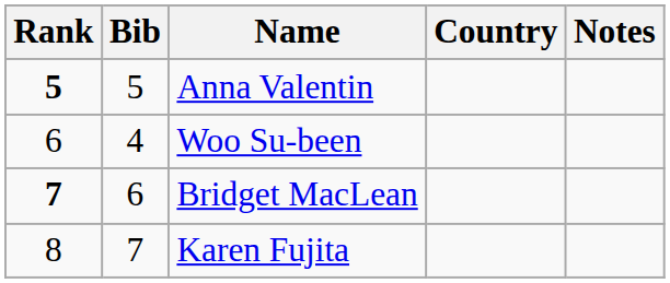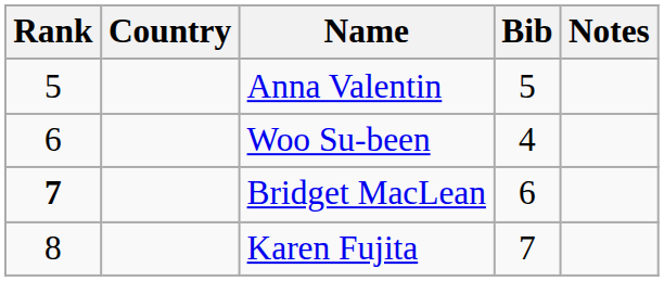columns swapped: Bib <-> Country
Anna Valentin | Rank: bold -> normal
